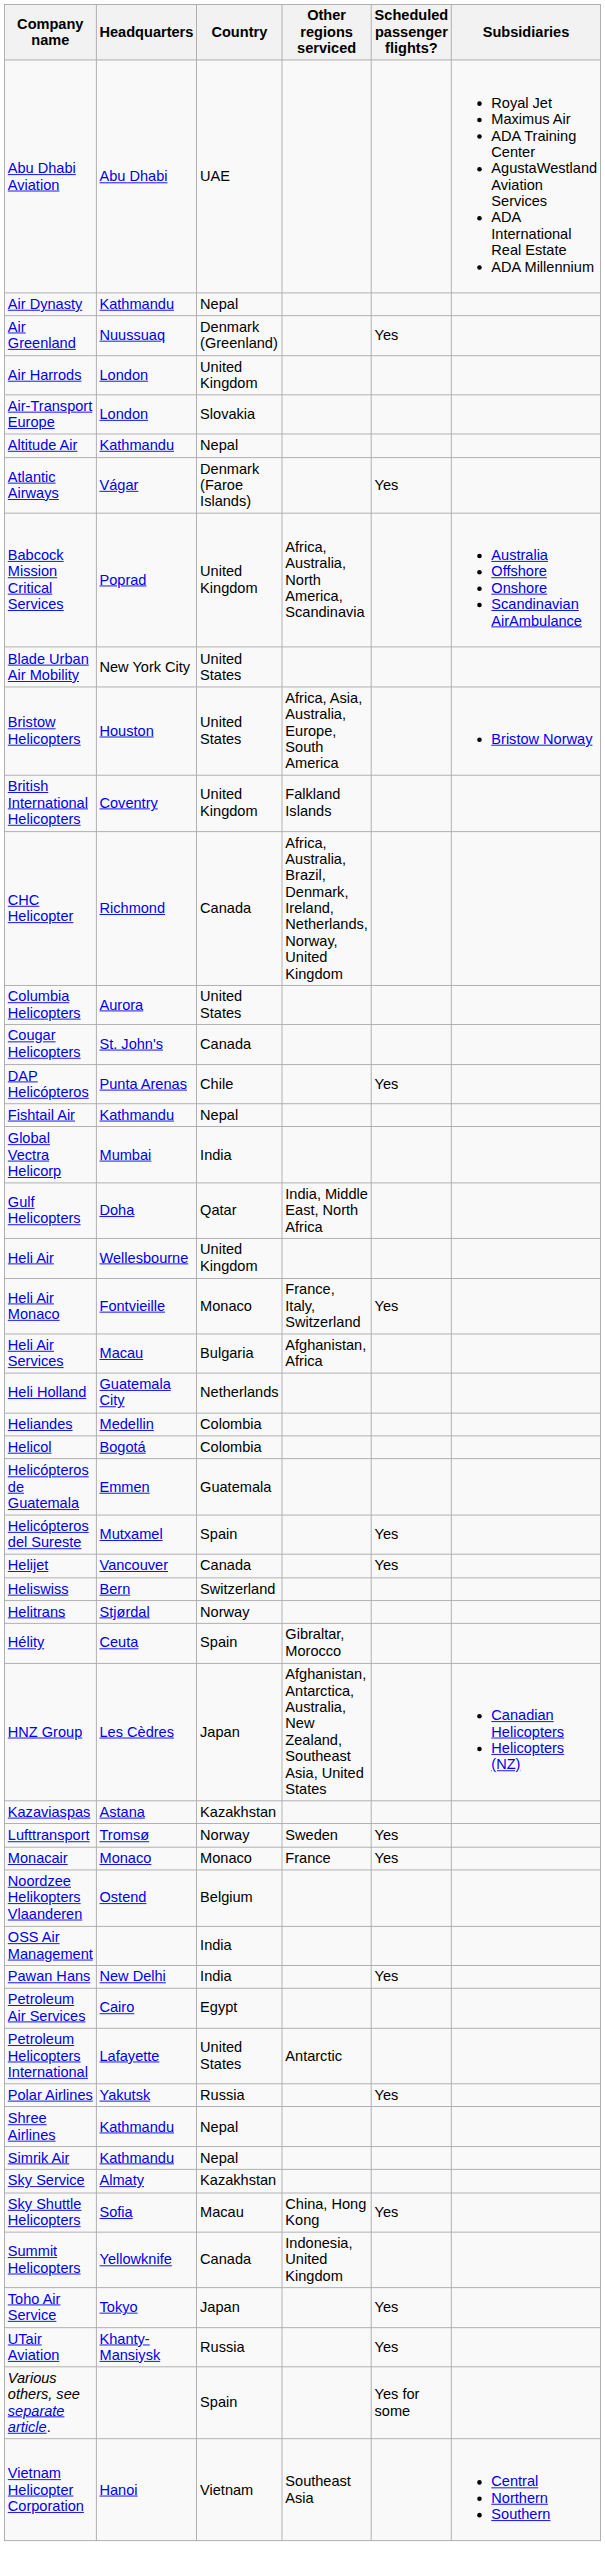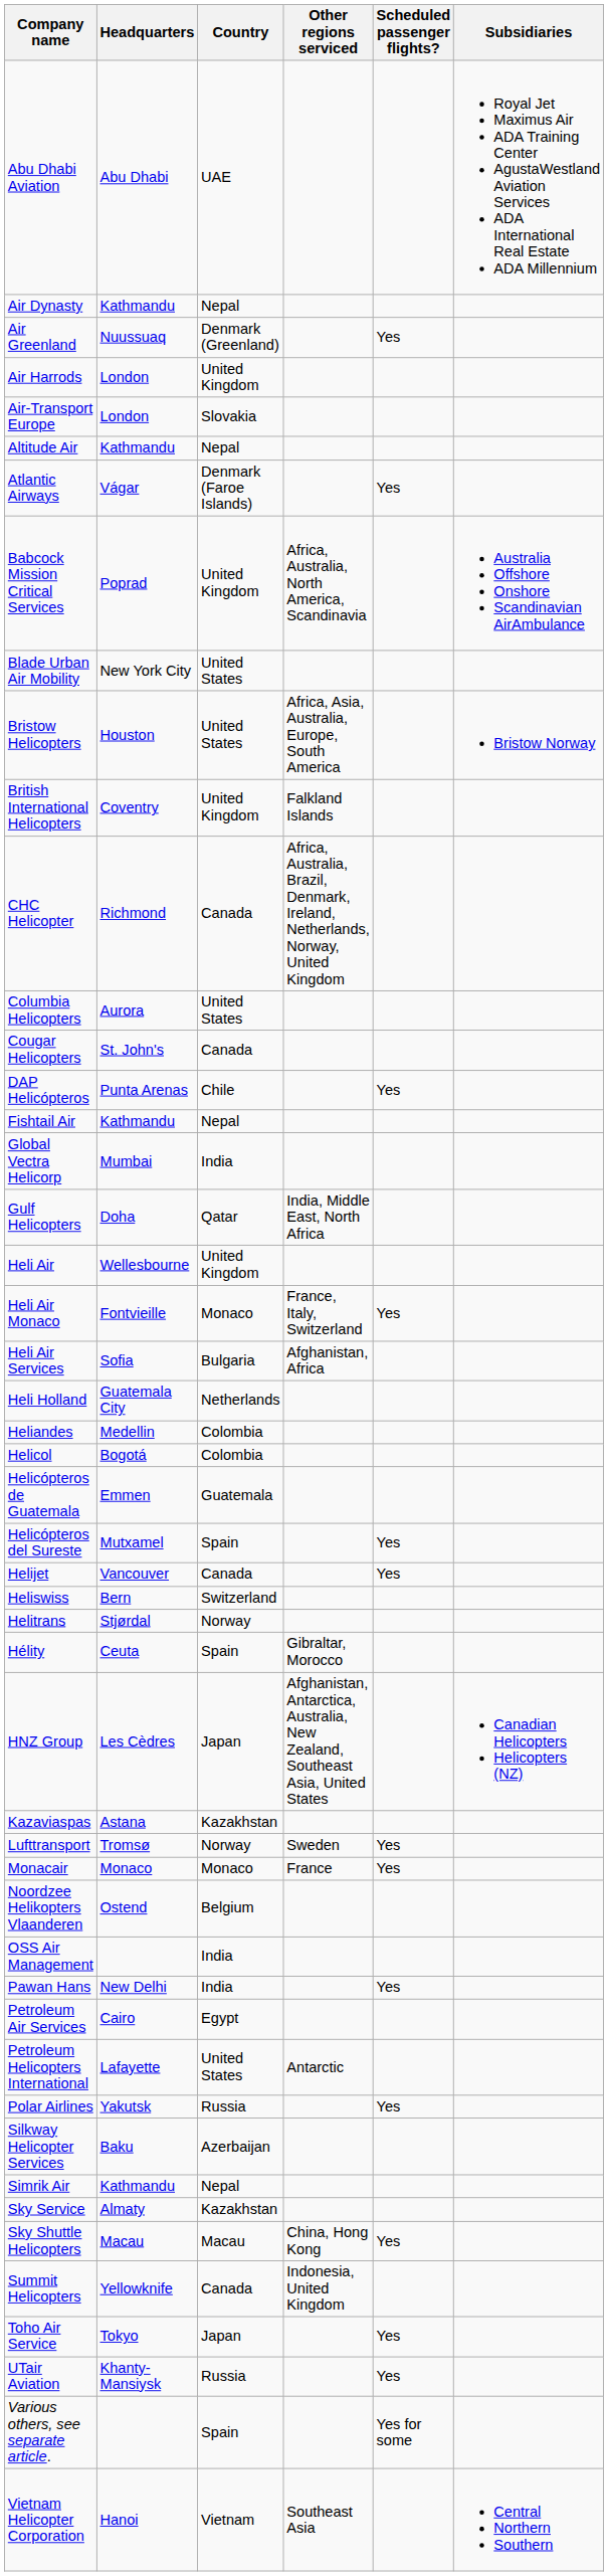Heli Air Services | Headquarters: Macau -> Sofia
- row: Shree Airlines | Kathmandu | Nepal
+ row: Silkway Helicopter Services | Baku | Azerbaijan
Sky Shuttle Helicopters | Headquarters: Sofia -> Macau
